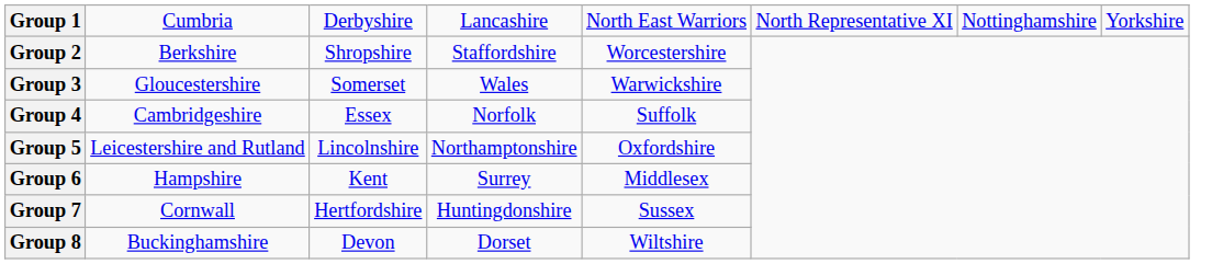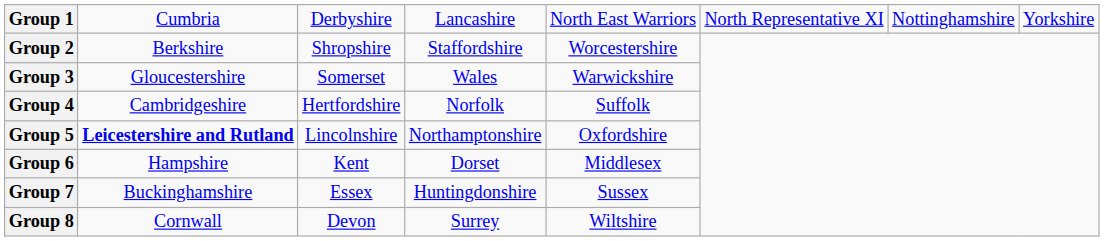Group 4 | column 3: Essex -> Hertfordshire
Group 5 | column 2: normal -> bold
Group 6 | column 4: Surrey -> Dorset
Group 7 | column 2: Cornwall -> Buckinghamshire
Group 7 | column 3: Hertfordshire -> Essex
Group 8 | column 2: Buckinghamshire -> Cornwall
Group 8 | column 4: Dorset -> Surrey
